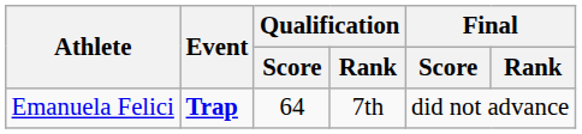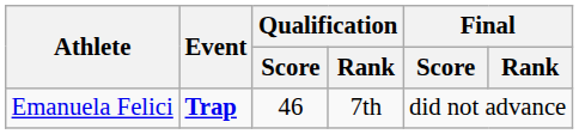Emanuela Felici | Qualification / Score: 64 -> 46
